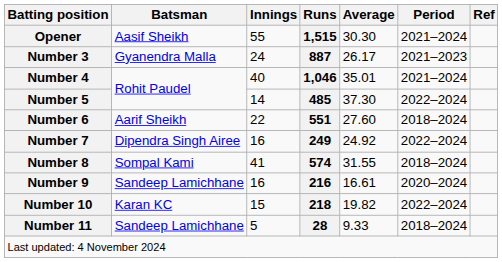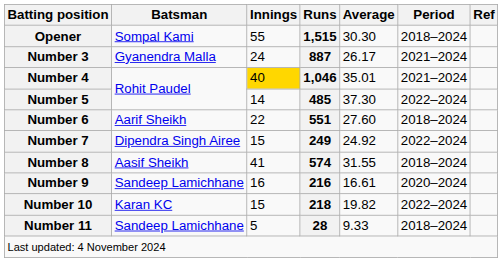Opener | Batsman: Aasif Sheikh -> Sompal Kami
Opener | Period: 2021–2024 -> 2018–2024
Number 3 | Period: 2021–2023 -> 2021–2024
Number 4 | Innings: no background -> gold background
Number 7 | Innings: 16 -> 15
Number 8 | Batsman: Sompal Kami -> Aasif Sheikh
